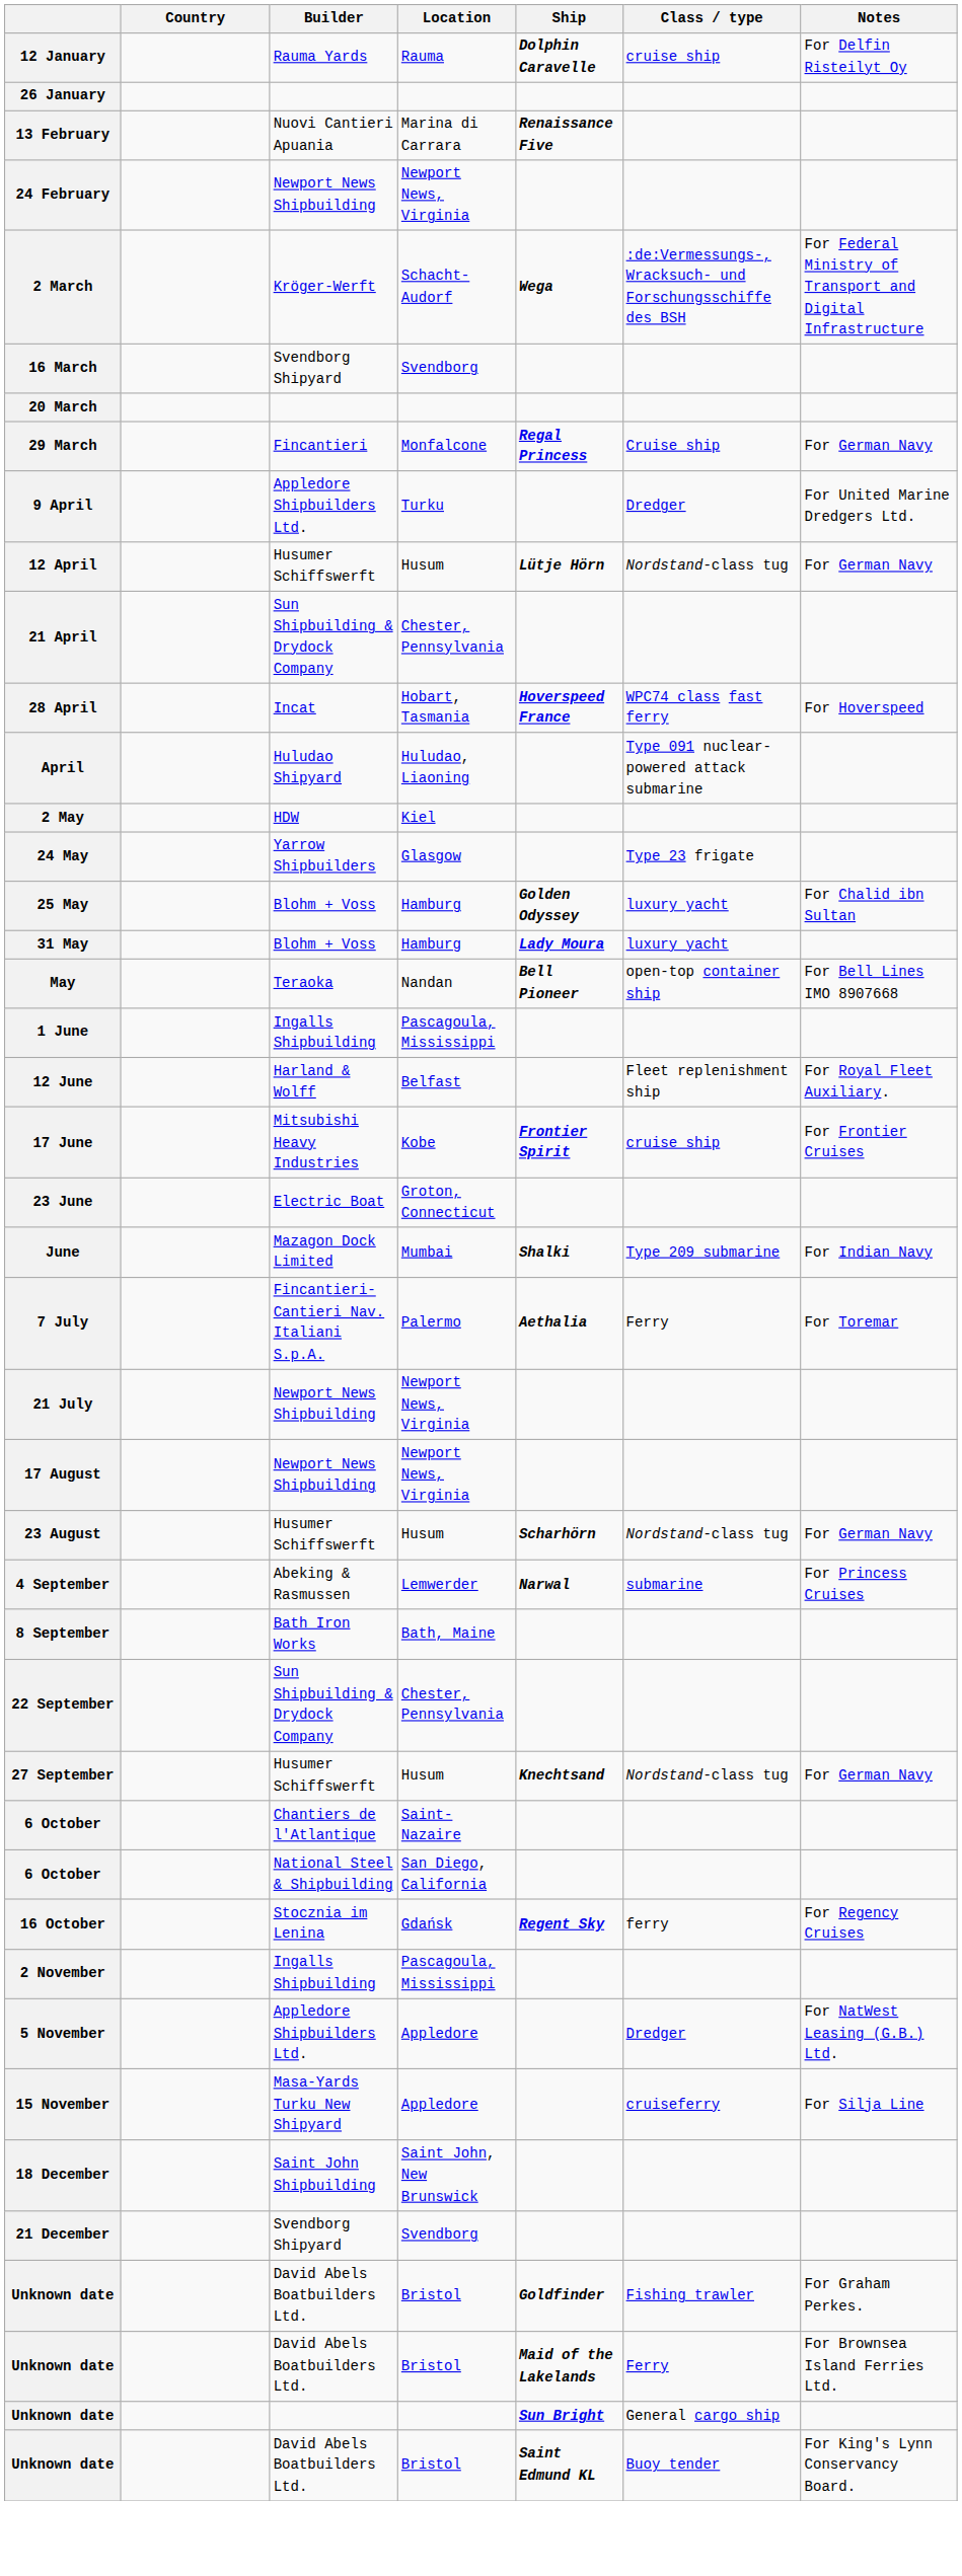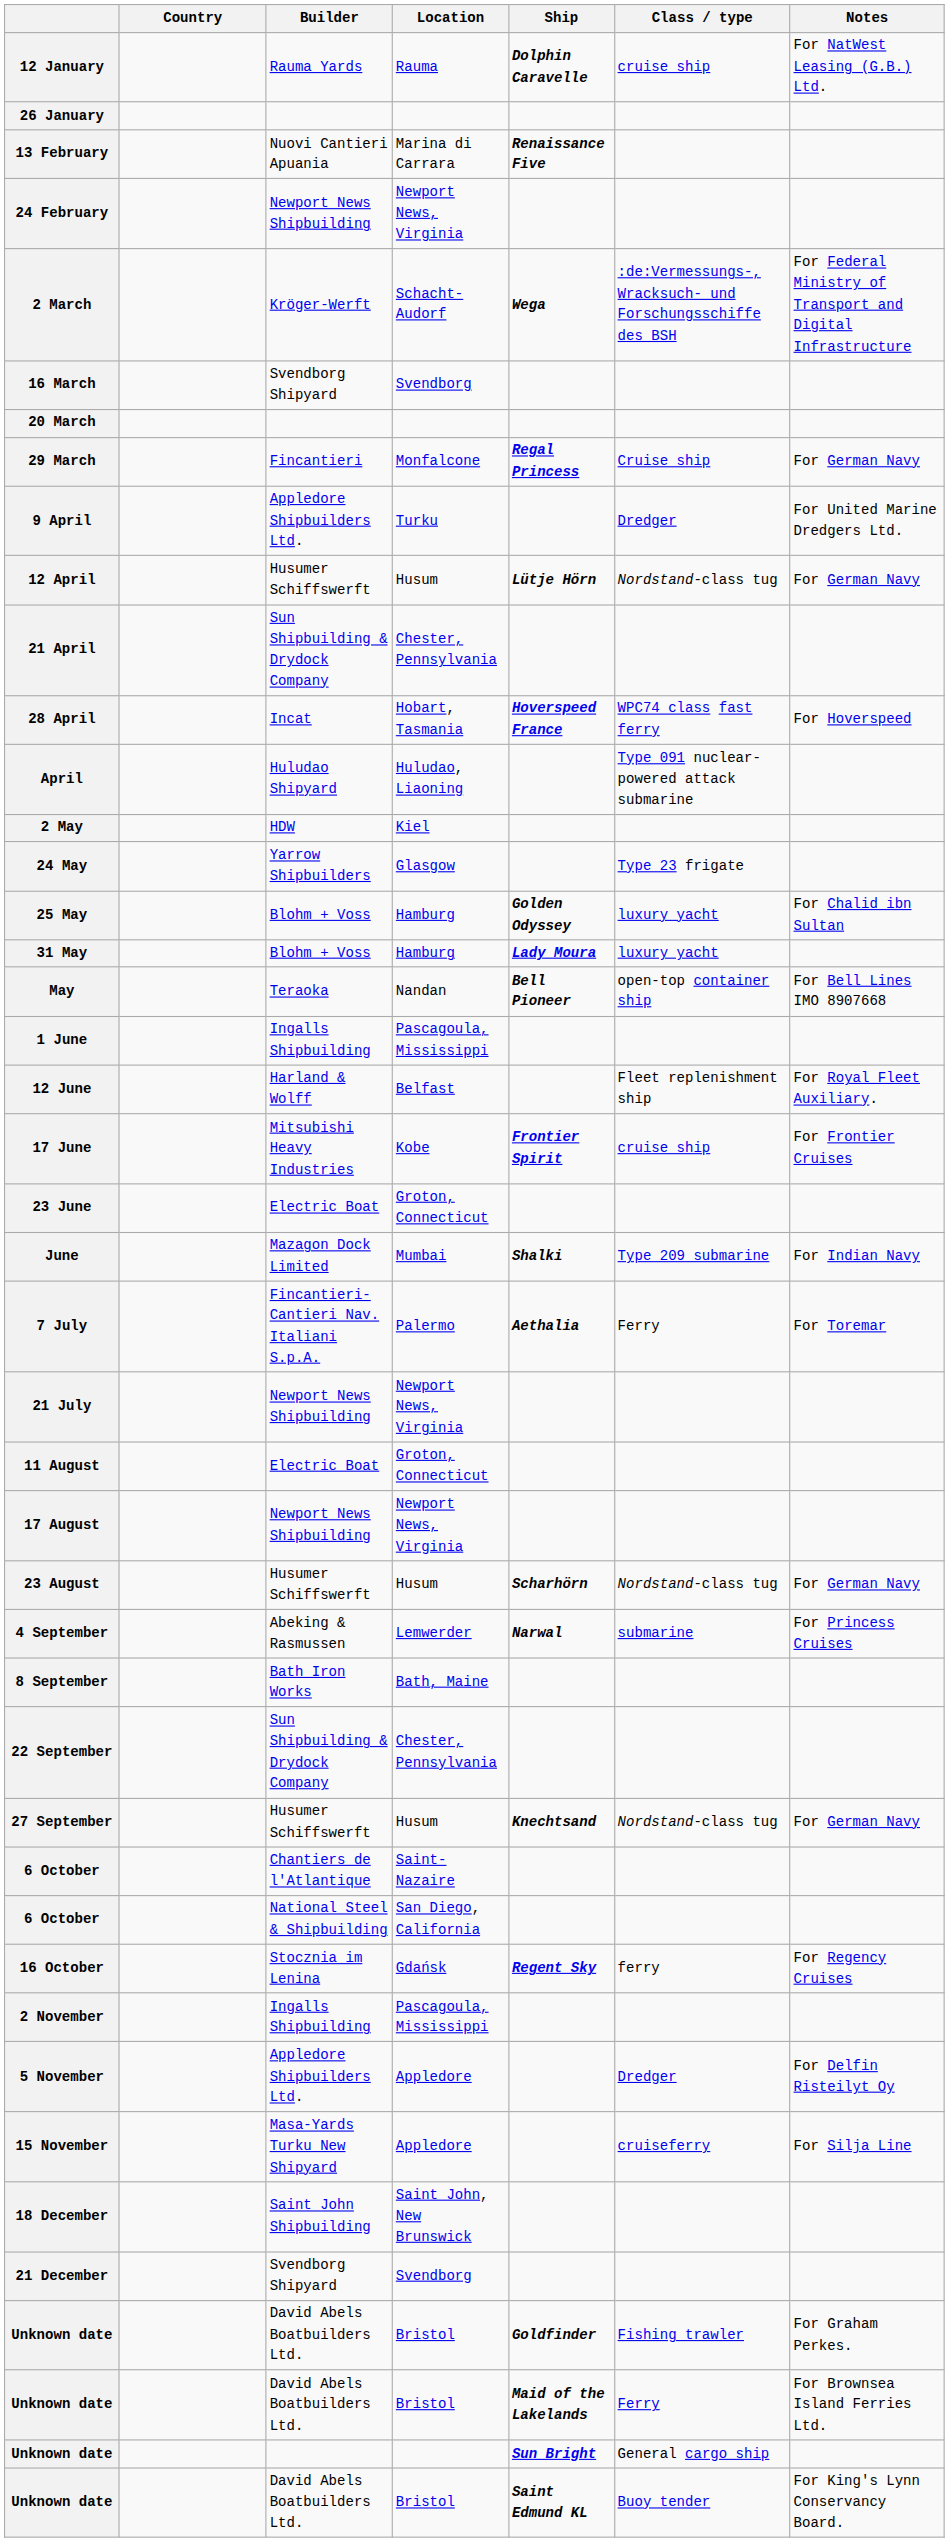12 January | Notes: For Delfin Risteilyt Oy -> For NatWest Leasing (G.B.) Ltd.
+ row: 11 August | Electric Boat | Groton, Connecticut
5 November | Notes: For NatWest Leasing (G.B.) Ltd. -> For Delfin Risteilyt Oy
